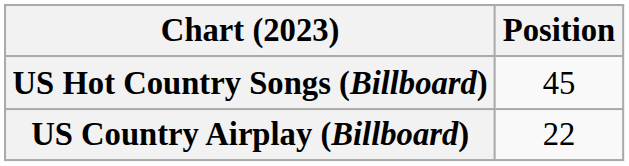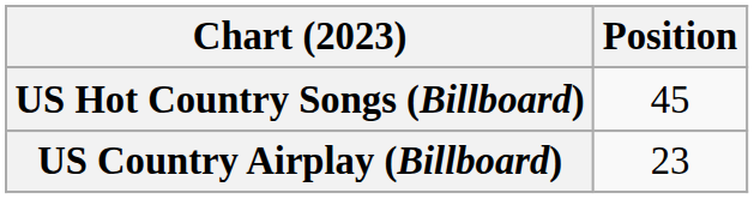US Country Airplay (Billboard) | Position: 22 -> 23
